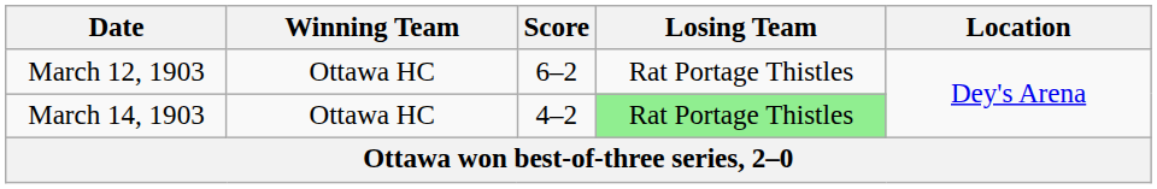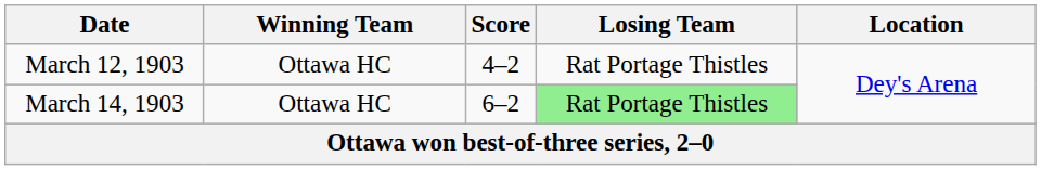March 12, 1903 | Score: 6–2 -> 4–2
March 14, 1903 | Score: 4–2 -> 6–2
